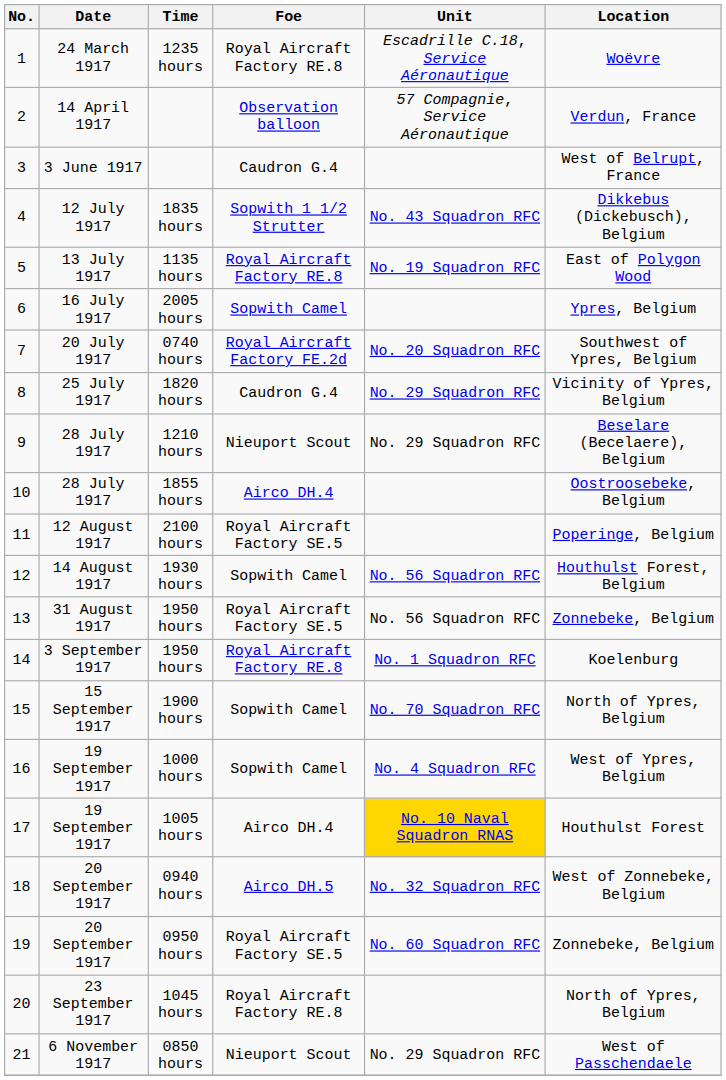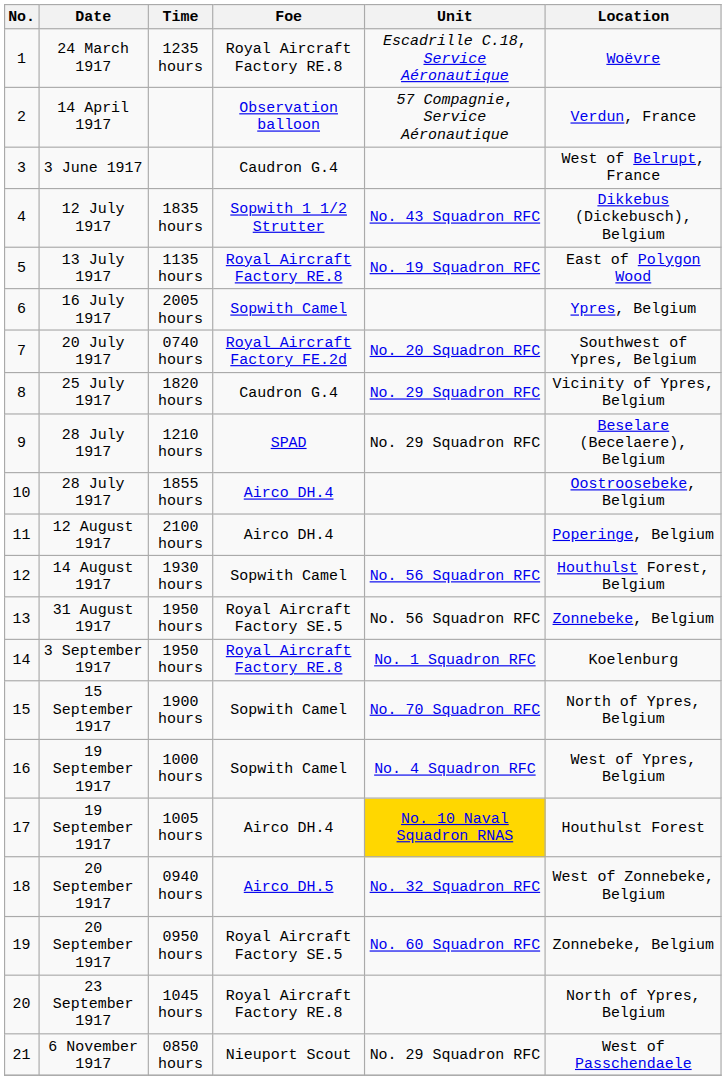1210 hours | Foe: Nieuport Scout -> SPAD
2100 hours | Foe: Royal Aircraft Factory SE.5 -> Airco DH.4
